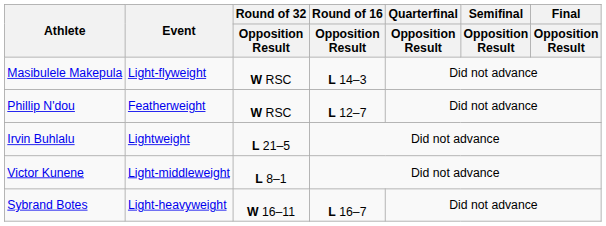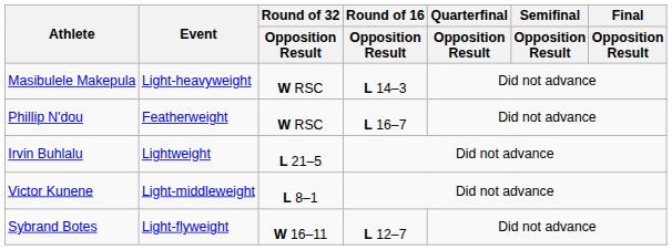Masibulele Makepula | Event: Light-flyweight -> Light-heavyweight
Phillip N'dou | Round of 16 / Opposition Result: L 12–7 -> L 16–7
Sybrand Botes | Event: Light-heavyweight -> Light-flyweight
Sybrand Botes | Round of 16 / Opposition Result: L 16–7 -> L 12–7
